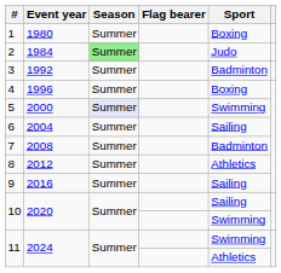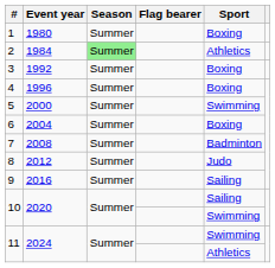2 | Sport: Judo -> Athletics
3 | Sport: Badminton -> Boxing
5 | Season: lavender background -> no background
6 | Sport: Sailing -> Boxing
8 | Sport: Athletics -> Judo
